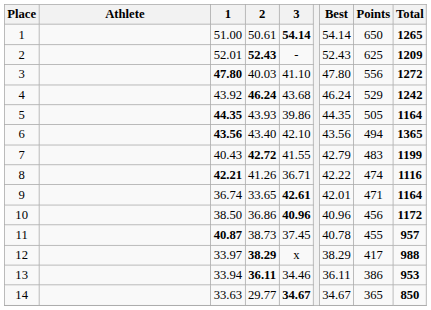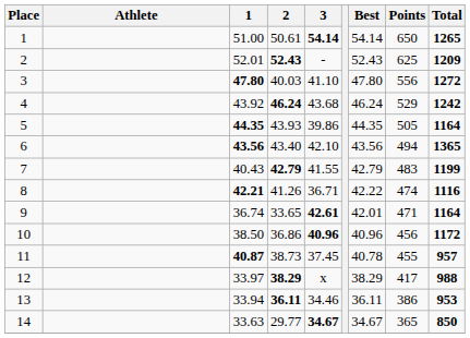7 | 2: 42.72 -> 42.79
